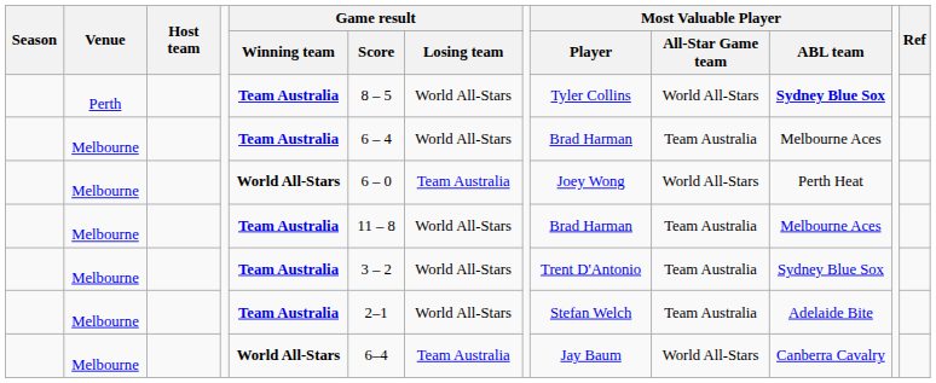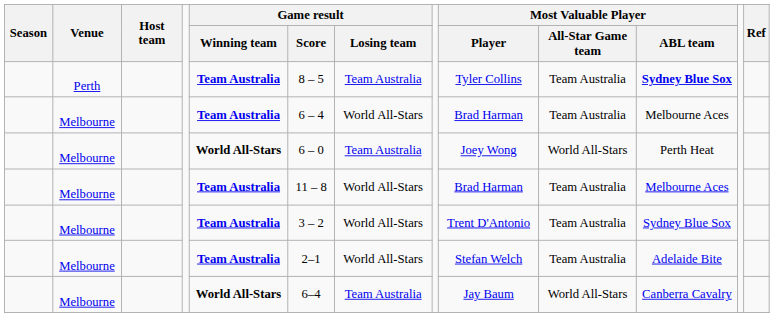Perth | Game result / Losing team: World All-Stars -> Team Australia
Perth | Most Valuable Player / All-Star Game team: World All-Stars -> Team Australia
